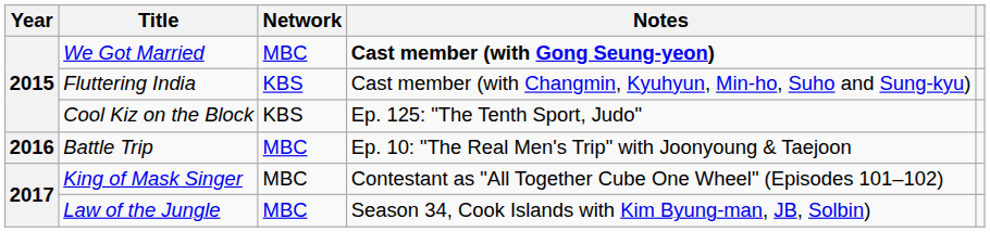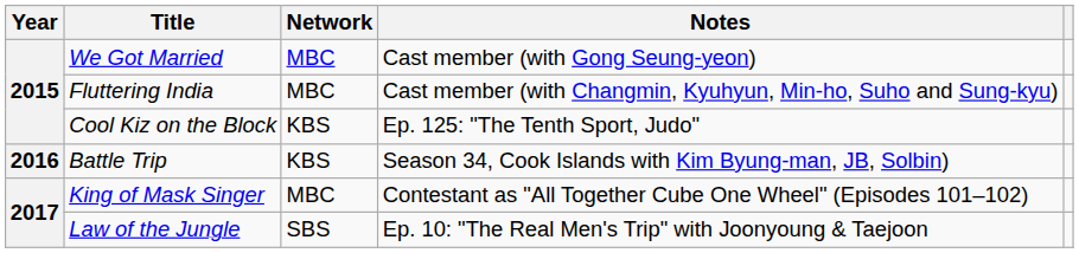We Got Married | Notes: bold -> normal
Fluttering India | Network: KBS -> MBC
Battle Trip | Network: MBC -> KBS
Battle Trip | Notes: Ep. 10: "The Real Men's Trip" with Joonyoung & Taejoon -> Season 34, Cook Islands with Kim Byung-man, JB, Solbin)
Law of the Jungle | Network: MBC -> SBS
Law of the Jungle | Notes: Season 34, Cook Islands with Kim Byung-man, JB, Solbin) -> Ep. 10: "The Real Men's Trip" with Joonyoung & Taejoon
